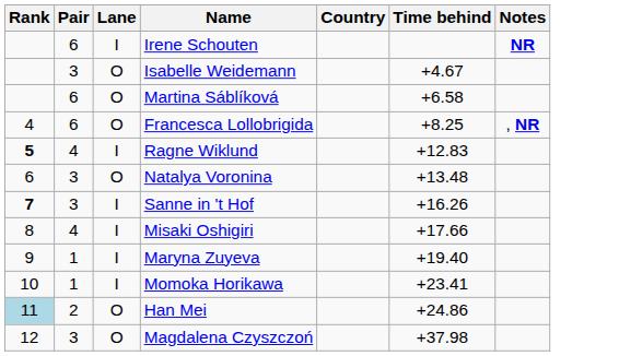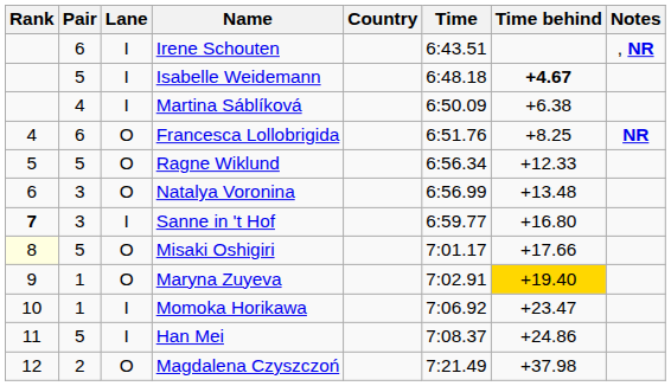+ column: Time | 6:43.51 | 6:48.18 | 6:50.09 | 6:51.76 | 6:56.34 | 6:56.99 | 6:59.77 | 7:01.17 | 7:02.91 | 7:06.92 | 7:08.37 | 7:21.49
Irene Schouten | Notes: NR -> , NR
Isabelle Weidemann | Pair: 3 -> 5
Isabelle Weidemann | Lane: O -> I
Isabelle Weidemann | Time behind: normal -> bold
Martina Sáblíková | Pair: 6 -> 4
Martina Sáblíková | Lane: O -> I
Martina Sáblíková | Time behind: +6.58 -> +6.38
Francesca Lollobrigida | Notes: , NR -> NR
Ragne Wiklund | Rank: bold -> normal
Ragne Wiklund | Pair: 4 -> 5
Ragne Wiklund | Lane: I -> O
Ragne Wiklund | Time behind: +12.83 -> +12.33
Sanne in 't Hof | Time behind: +16.26 -> +16.80
Misaki Oshigiri | Rank: no background -> lightyellow background
Misaki Oshigiri | Pair: 4 -> 5
Misaki Oshigiri | Lane: I -> O
Maryna Zuyeva | Lane: I -> O
Maryna Zuyeva | Time behind: no background -> gold background
Momoka Horikawa | Time behind: +23.41 -> +23.47
Han Mei | Rank: lightblue background -> no background
Han Mei | Pair: 2 -> 5
Han Mei | Lane: O -> I
Magdalena Czyszczoń | Pair: 3 -> 2
